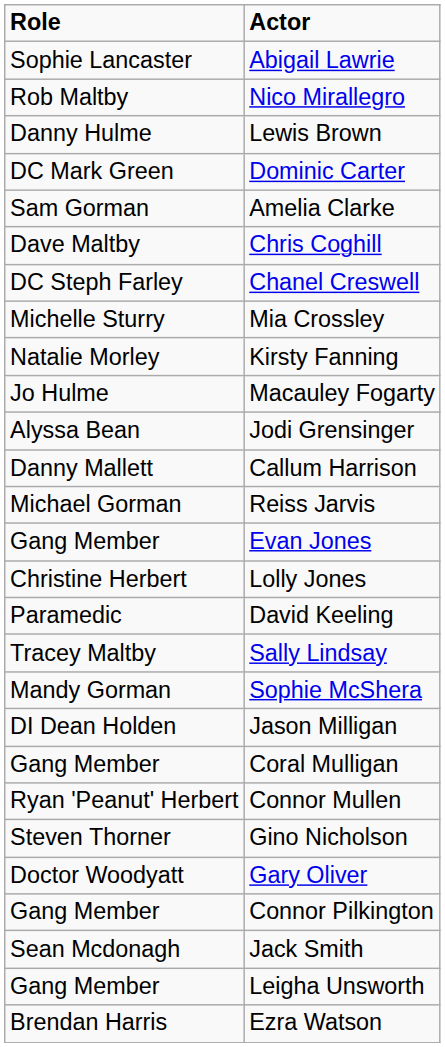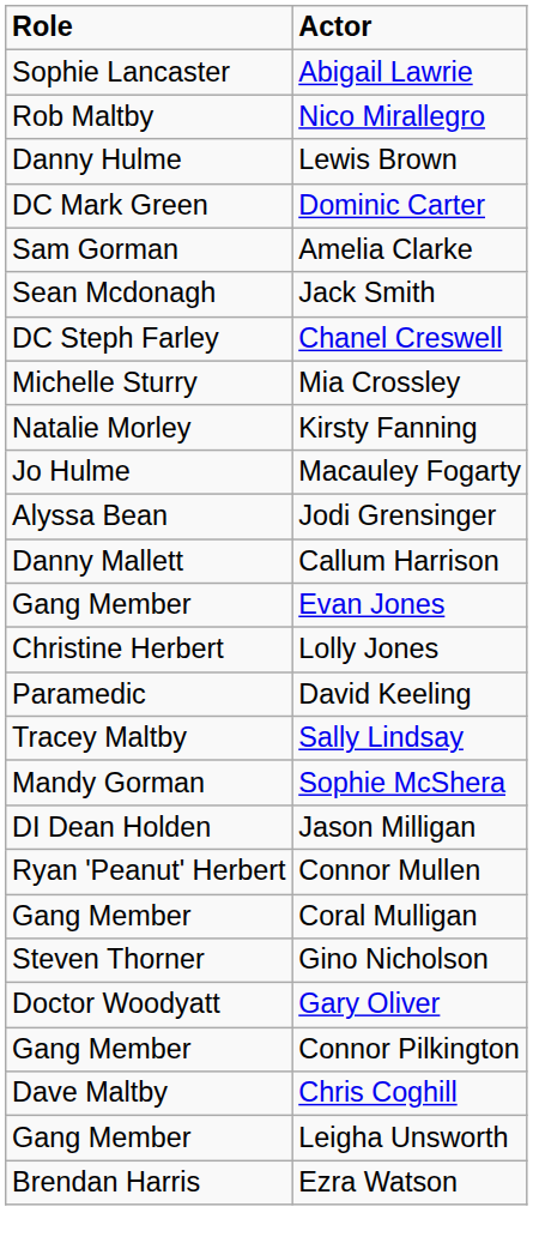rows swapped: Chris Coghill <-> Jack Smith
- row: Michael Gorman | Reiss Jarvis
rows swapped: Connor Mullen <-> Coral Mulligan
